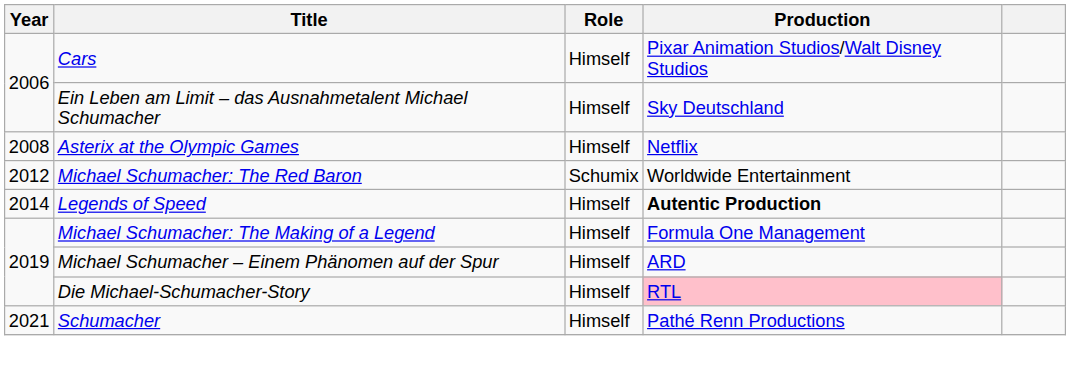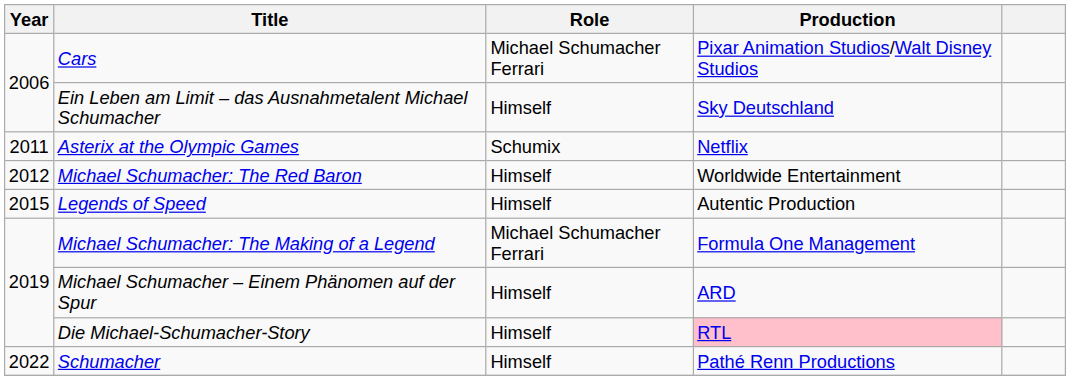Cars | Role: Himself -> Michael Schumacher Ferrari
Asterix at the Olympic Games | Year: 2008 -> 2011
Asterix at the Olympic Games | Role: Himself -> Schumix
Michael Schumacher: The Red Baron | Role: Schumix -> Himself
Legends of Speed | Year: 2014 -> 2015
Legends of Speed | Production: bold -> normal
Michael Schumacher: The Making of a Legend | Role: Himself -> Michael Schumacher Ferrari
Schumacher | Year: 2021 -> 2022
